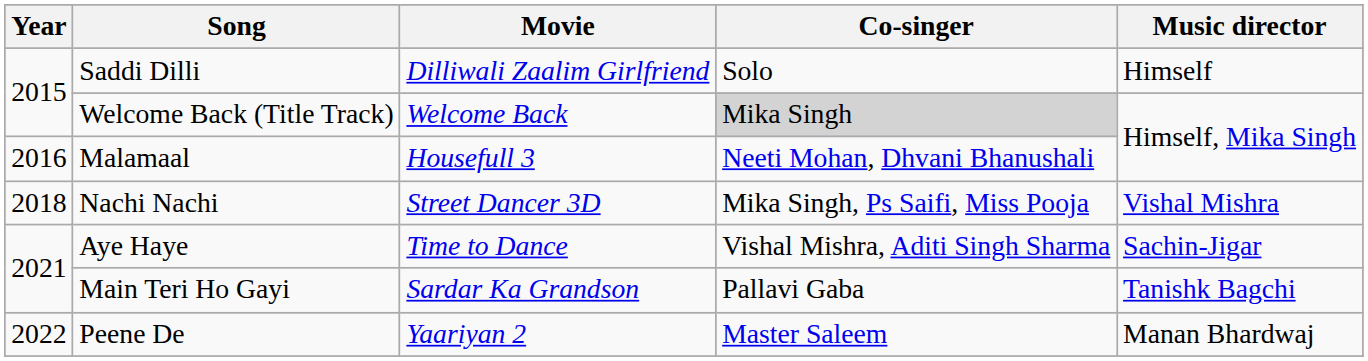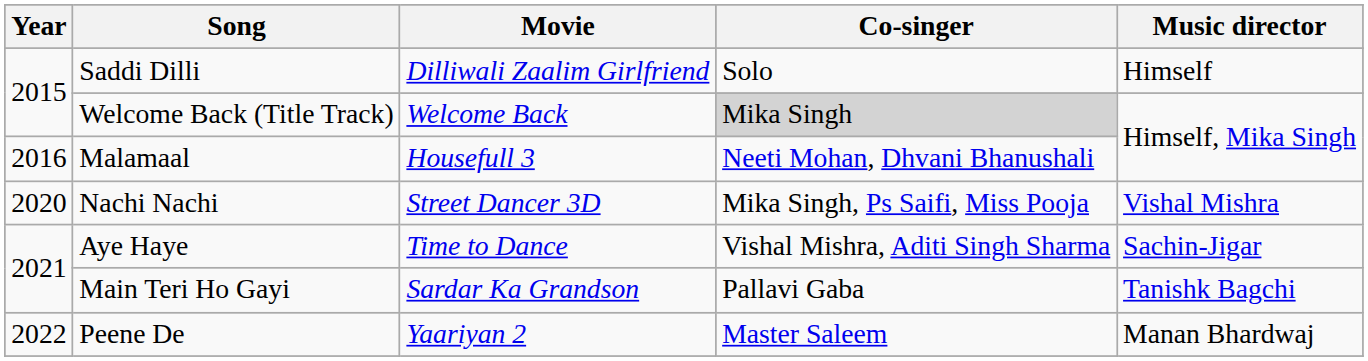Nachi Nachi | Year: 2018 -> 2020
